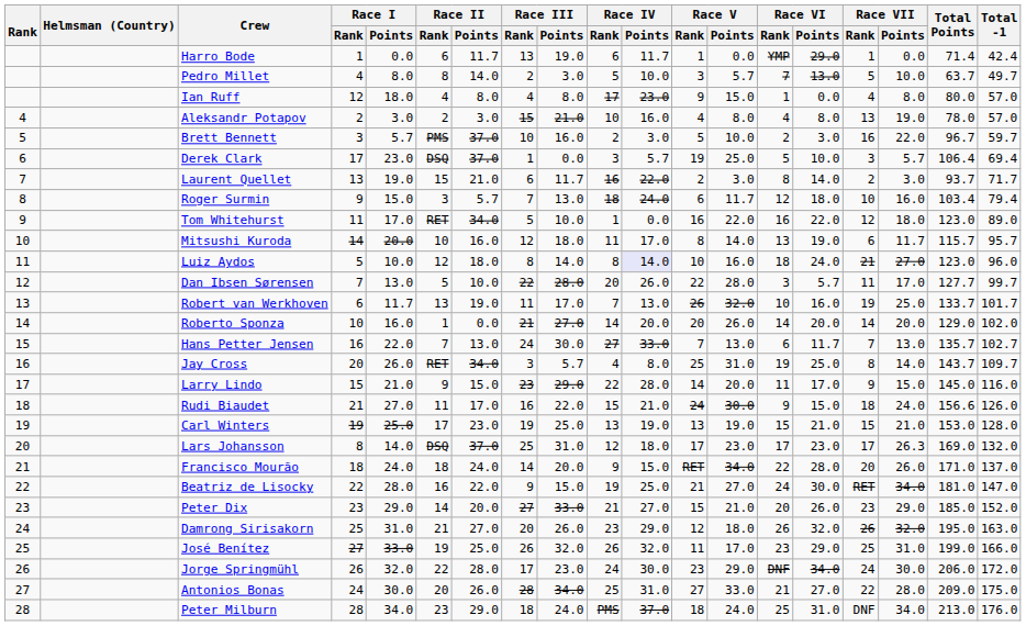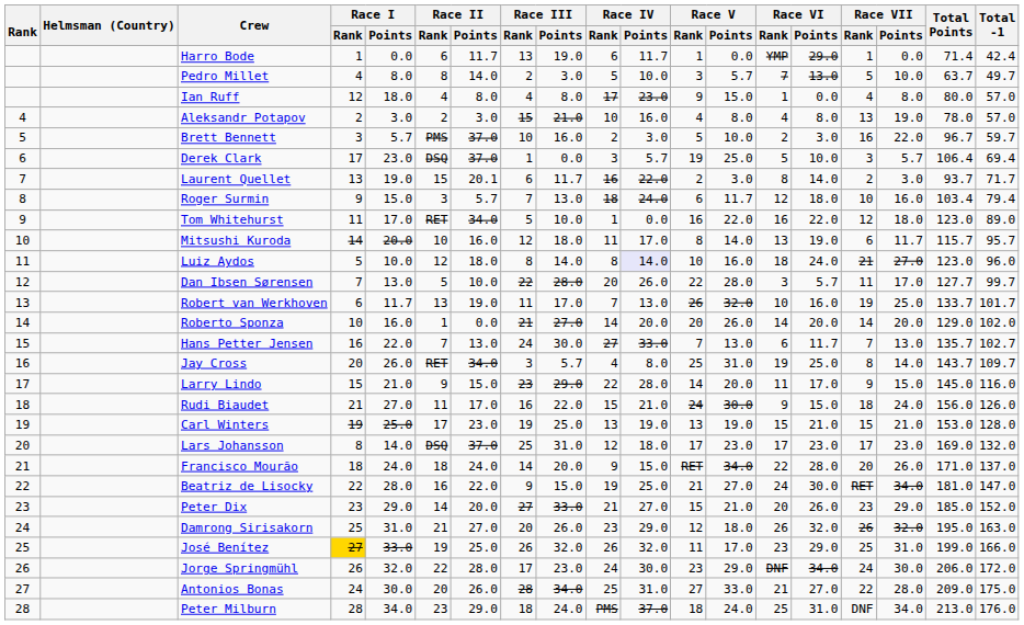Laurent Quellet | Race II / Points: 21.0 -> 20.1
Rudi Biaudet | Total Points: 156.6 -> 156.0
Lars Johansson | Race VII / Points: 26.3 -> 23.0
José Benítez | Race I / Rank: no background -> gold background
